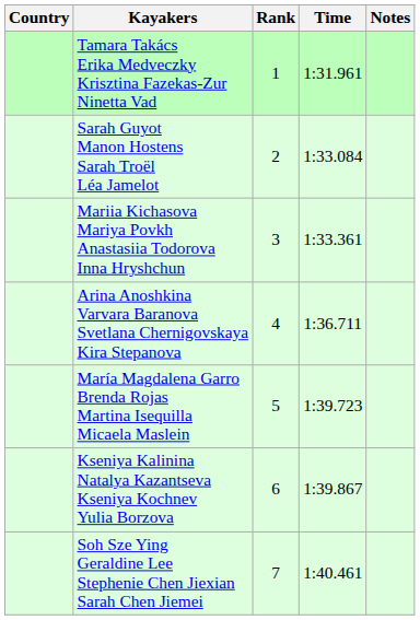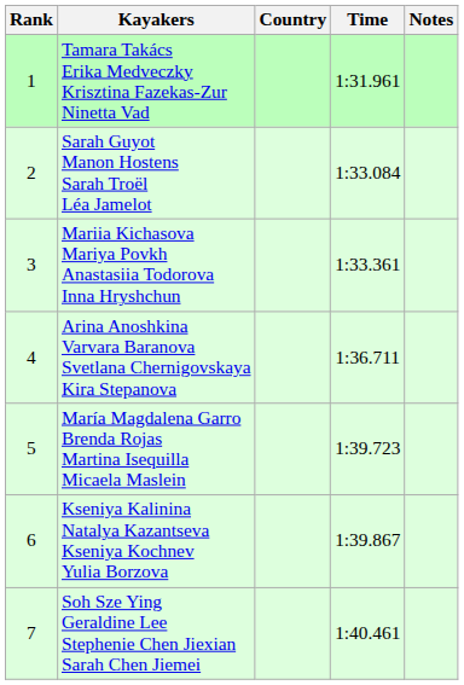columns swapped: Rank <-> Country
